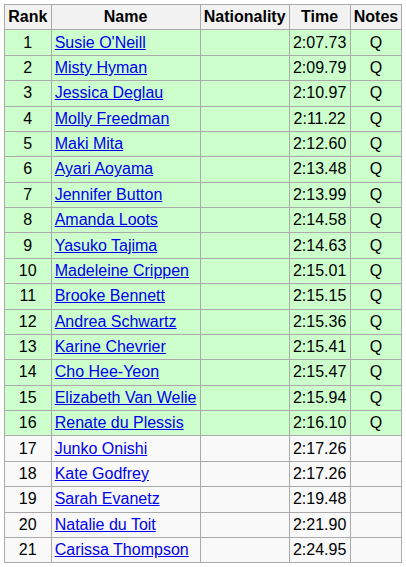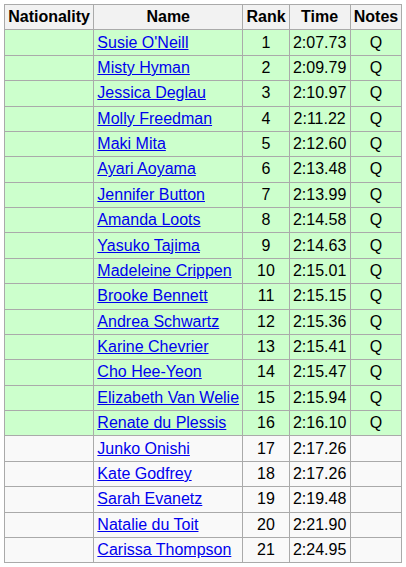columns swapped: Rank <-> Nationality
